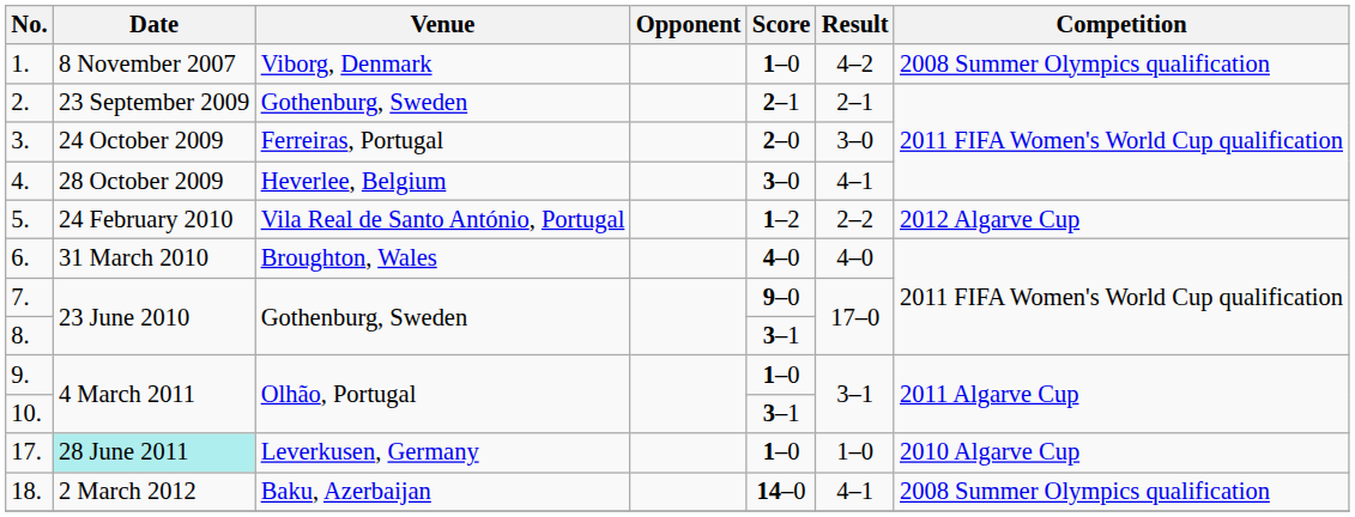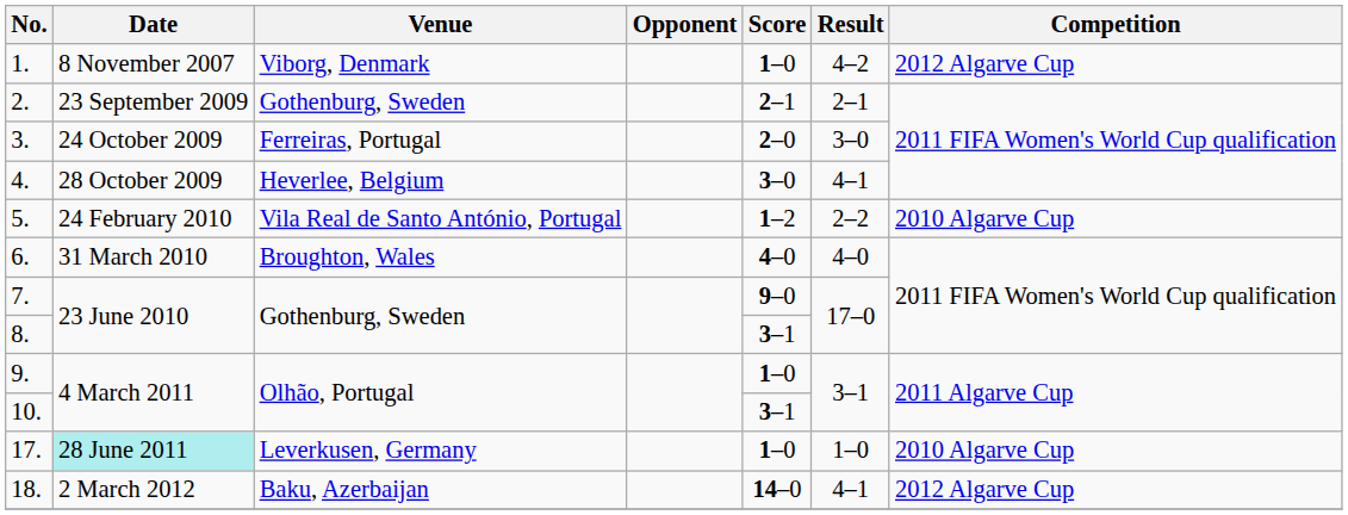1. | Competition: 2008 Summer Olympics qualification -> 2012 Algarve Cup
5. | Competition: 2012 Algarve Cup -> 2010 Algarve Cup
18. | Competition: 2008 Summer Olympics qualification -> 2012 Algarve Cup
